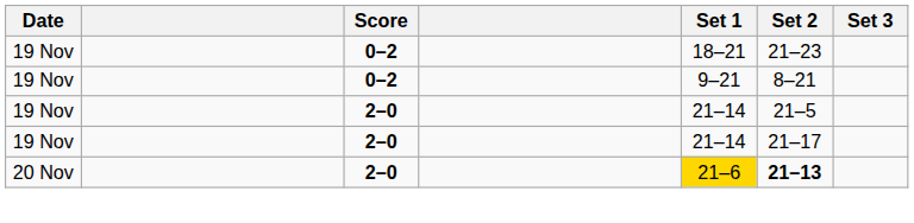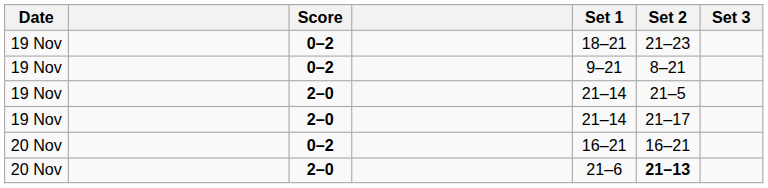+ row: 20 Nov | 0–2 | 16–21 | 16–21
20 Nov / 2–0 | Set 1: gold background -> no background
